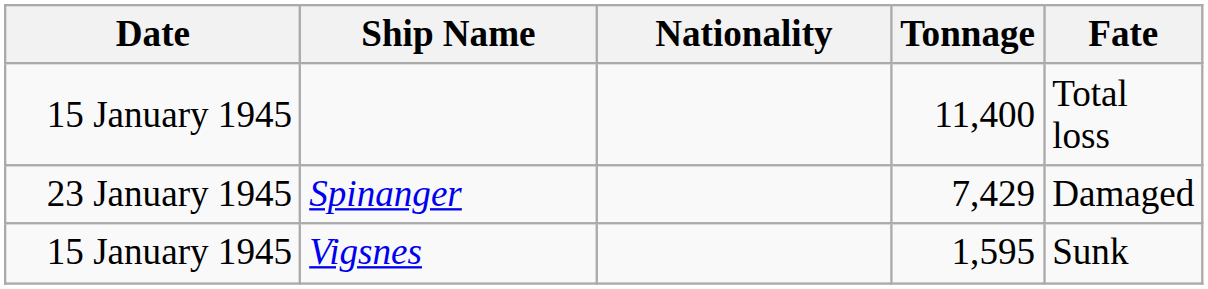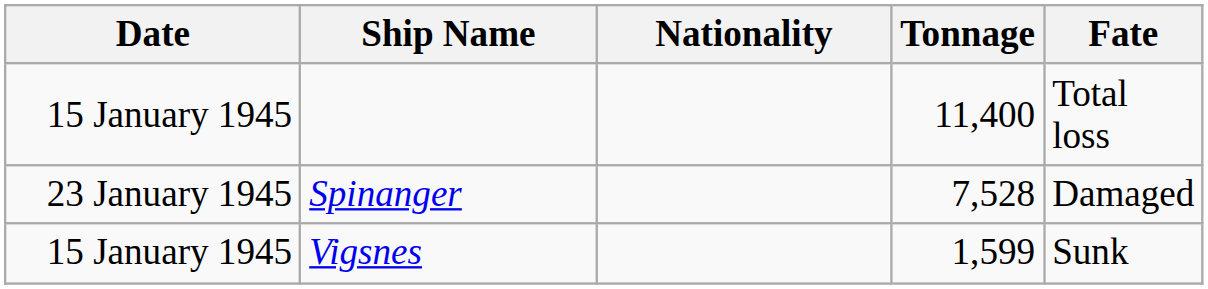Spinanger | Tonnage: 7,429 -> 7,528
Vigsnes | Tonnage: 1,595 -> 1,599
